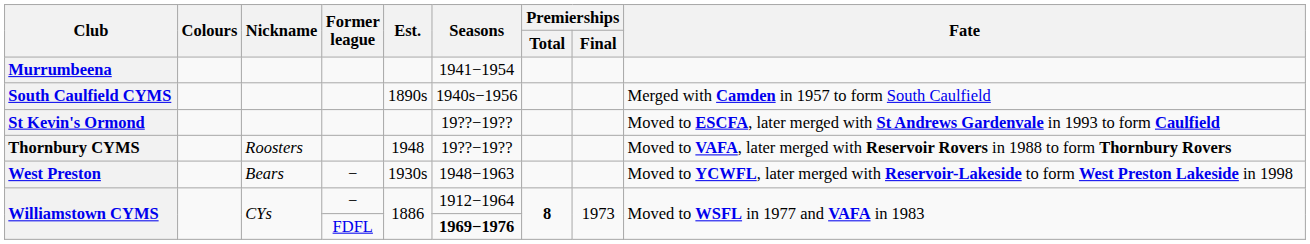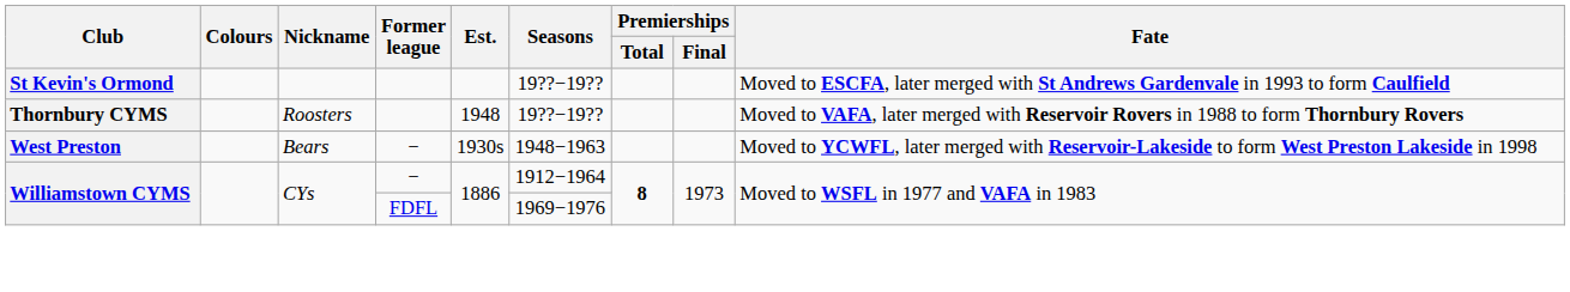- row: Murrumbeena | 1941−1954
- row: South Caulfield CYMS | 1890s | 1940s−1956 | Merged with Camden in 1957 to form South Caulfield
Williamstown CYMS / FDFL | Seasons: bold -> normal
